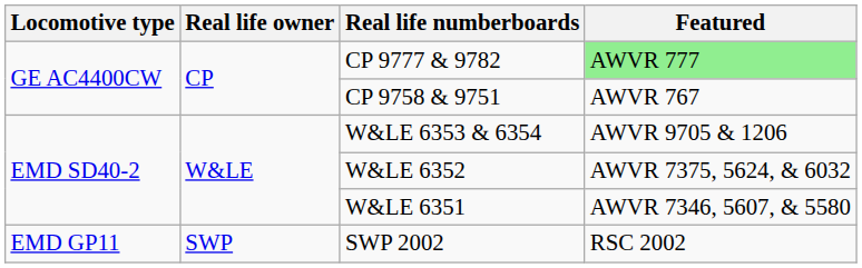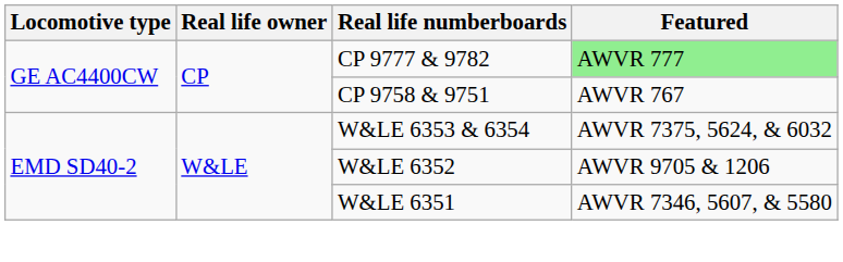W&LE 6353 & 6354 | Featured: AWVR 9705 & 1206 -> AWVR 7375, 5624, & 6032
W&LE 6352 | Featured: AWVR 7375, 5624, & 6032 -> AWVR 9705 & 1206
- row: EMD GP11 | SWP | SWP 2002 | RSC 2002
